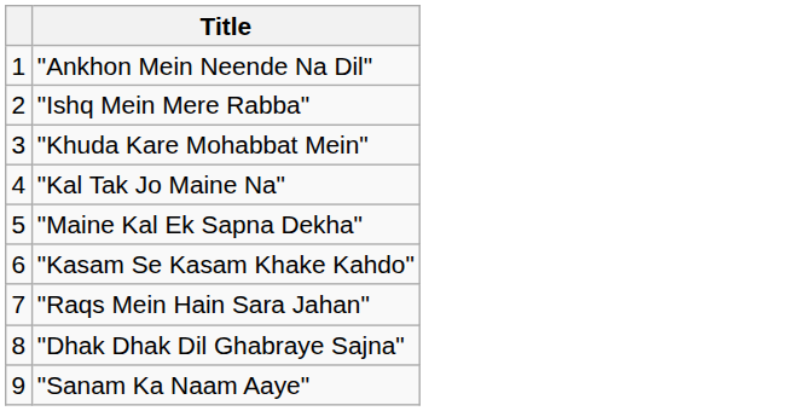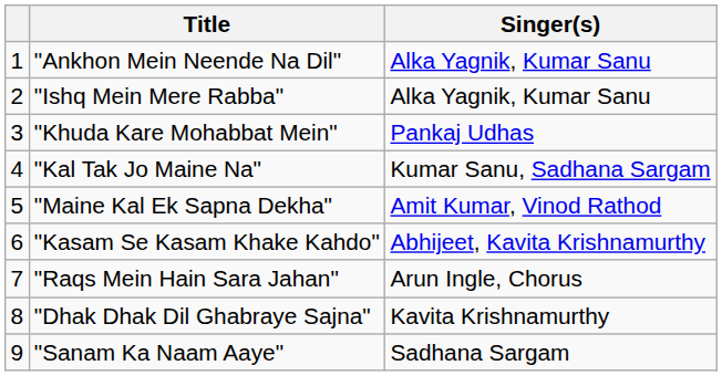+ column: Singer(s) | Alka Yagnik, Kumar Sanu | Alka Yagnik, Kumar Sanu | Pankaj Udhas | Kumar Sanu, Sadhana Sargam | Amit Kumar, Vinod Rathod | Abhijeet, Kavita Krishnamurthy | Arun Ingle, Chorus | Kavita Krishnamurthy | Sadhana Sargam
